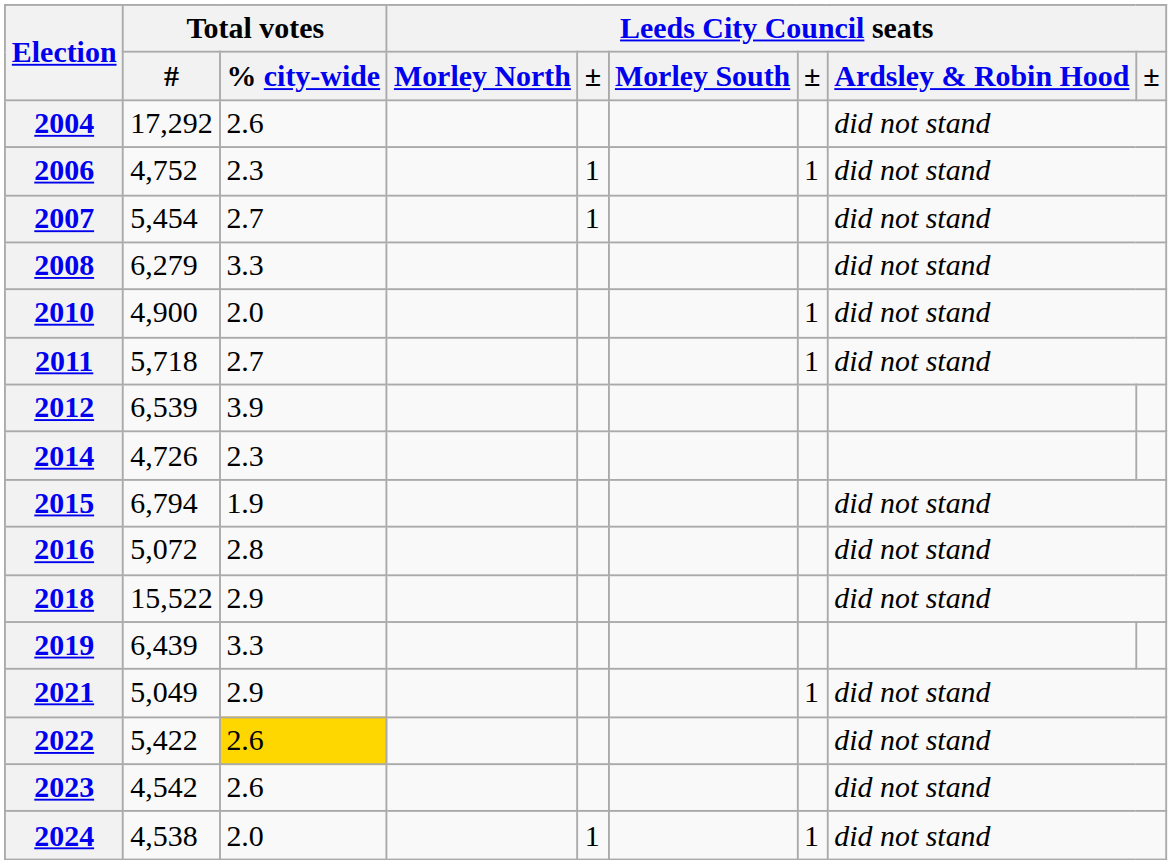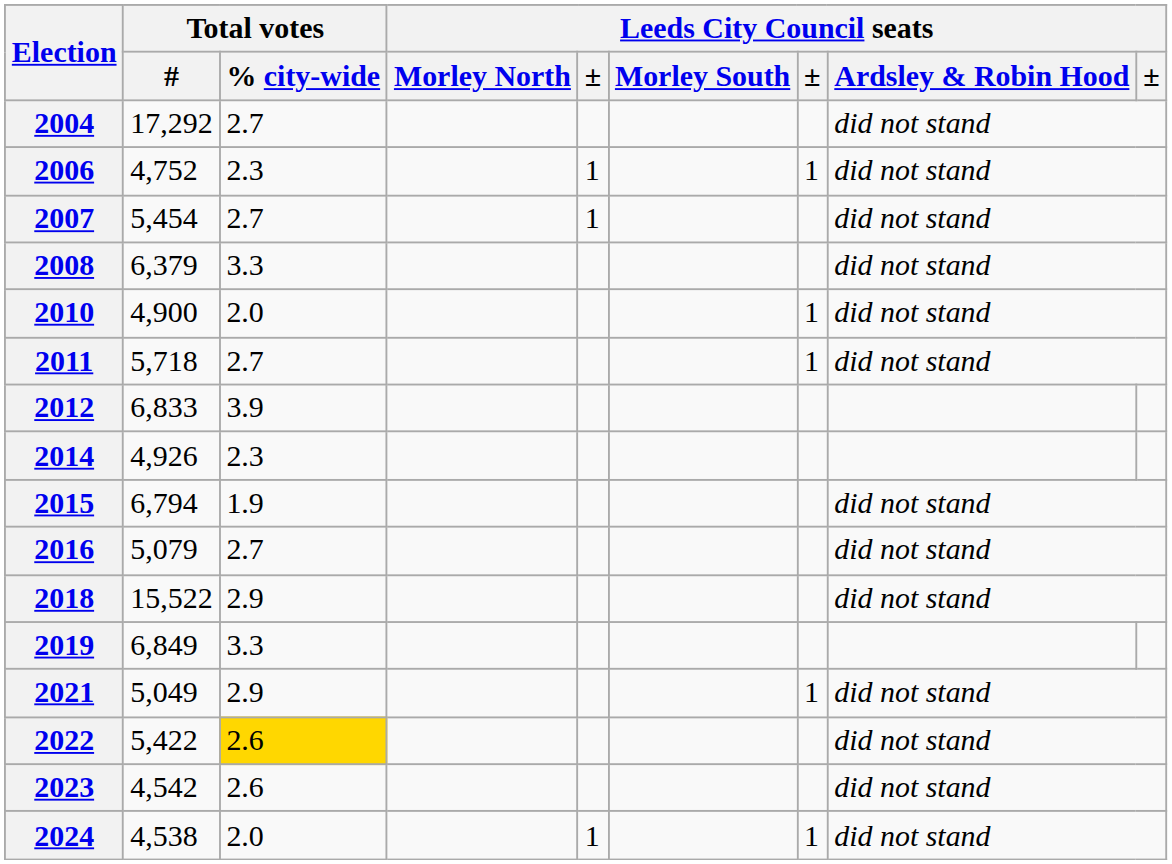2004 | Total votes / % city-wide: 2.6 -> 2.7
2008 | Total votes / #: 6,279 -> 6,379
2012 | Total votes / #: 6,539 -> 6,833
2014 | Total votes / #: 4,726 -> 4,926
2016 | Total votes / #: 5,072 -> 5,079
2016 | Total votes / % city-wide: 2.8 -> 2.7
2019 | Total votes / #: 6,439 -> 6,849
